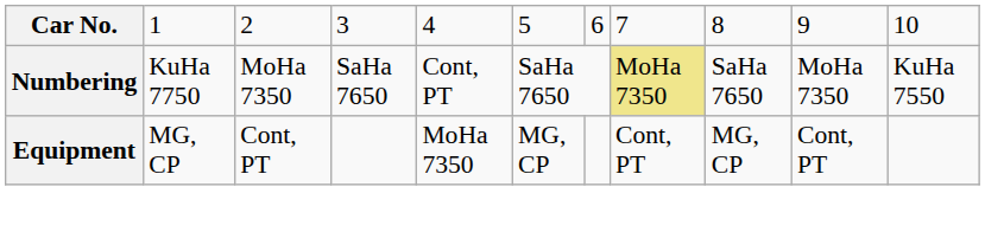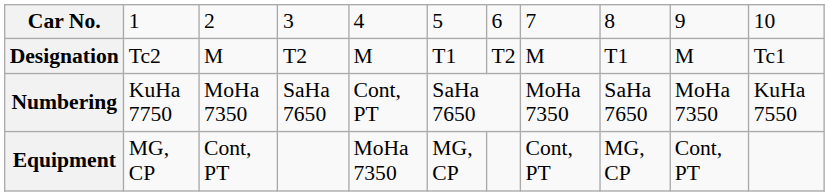+ row: Designation | Tc2 | M | T2 | M | T1 | T2 | M | T1 | M | Tc1
Numbering | column 8: khaki background -> no background
